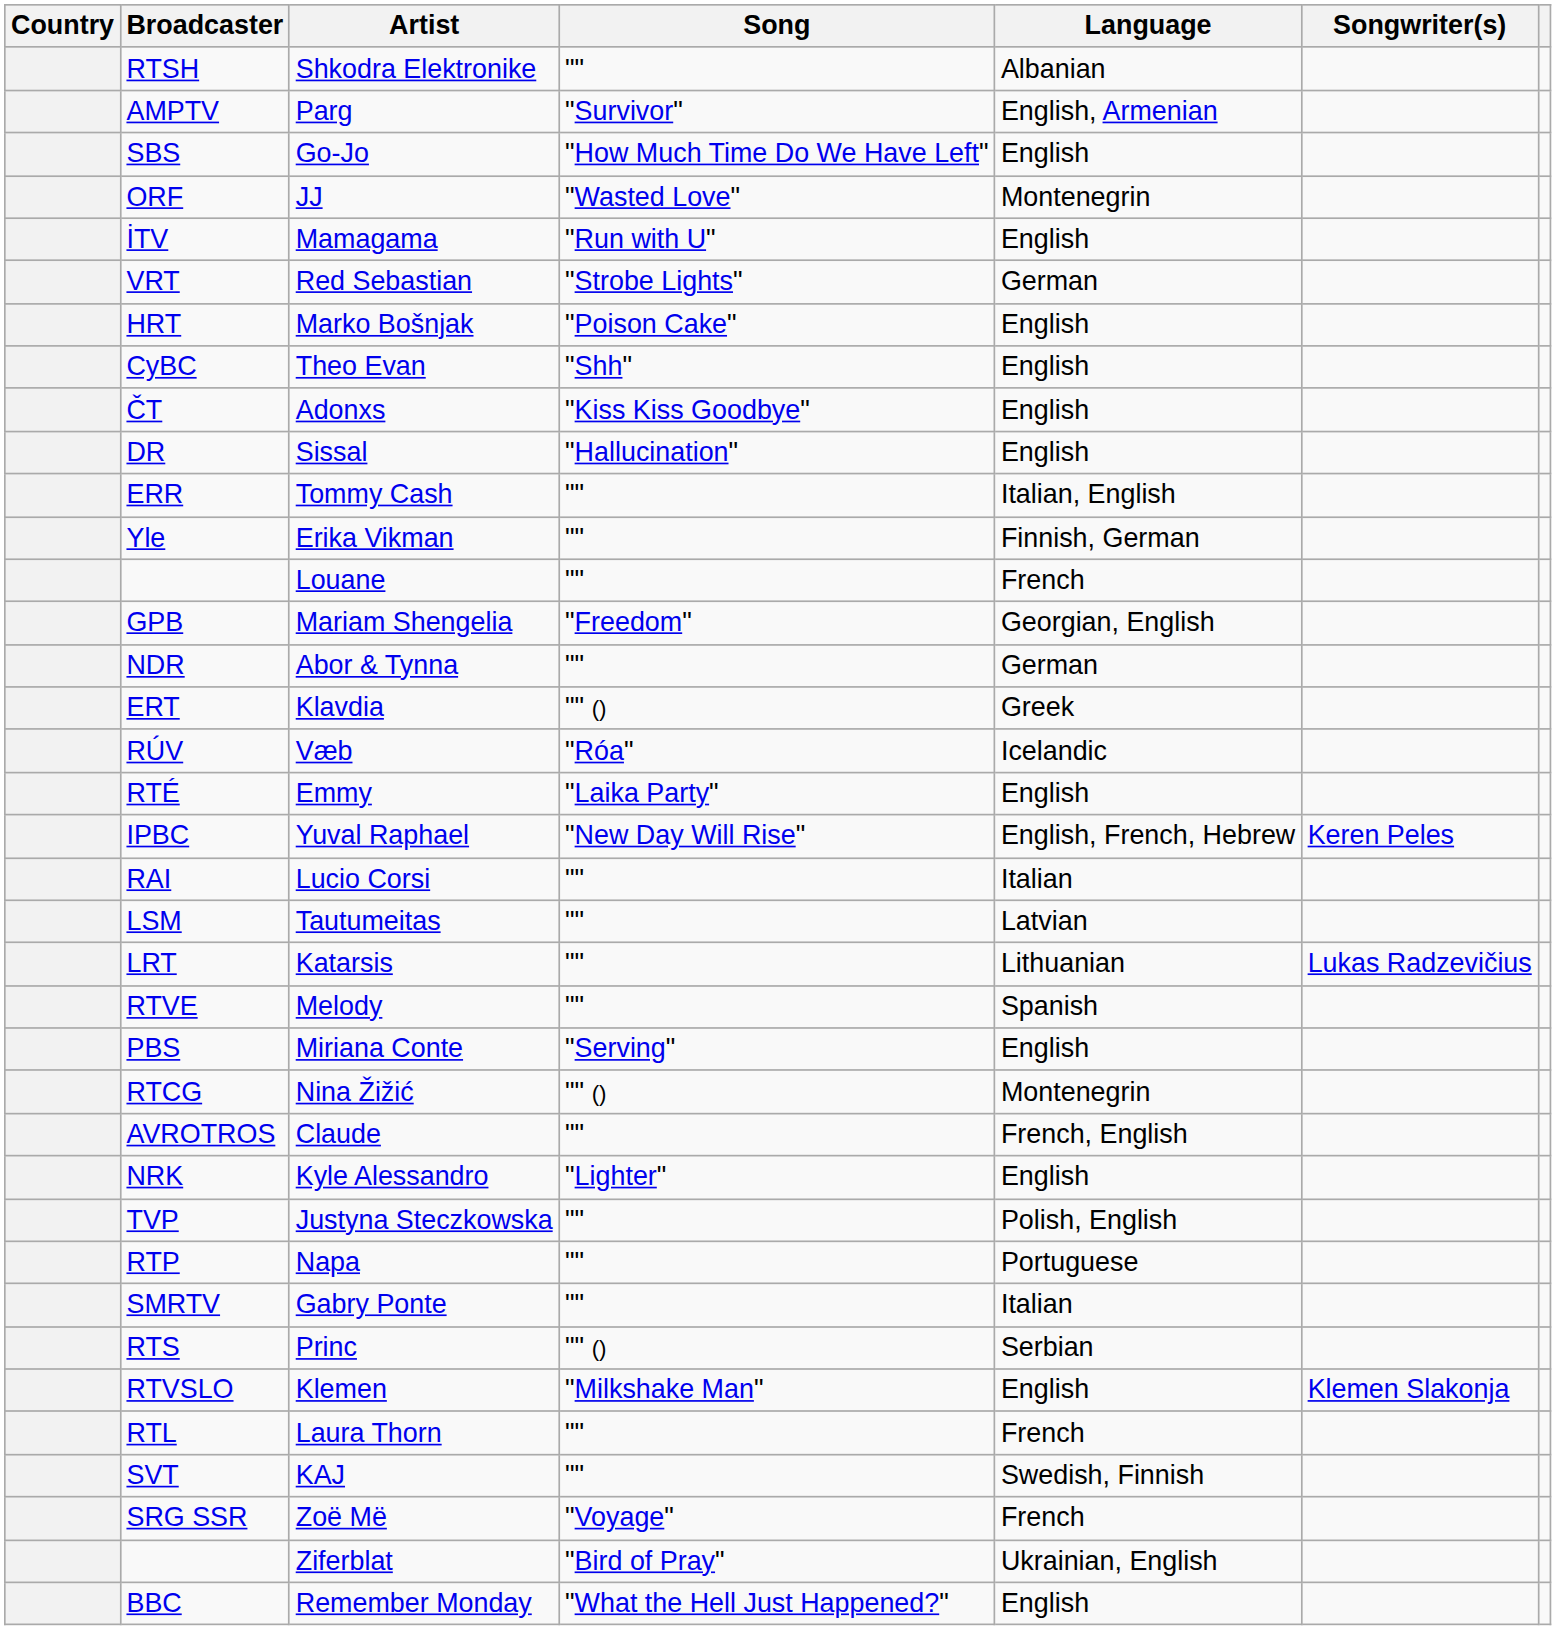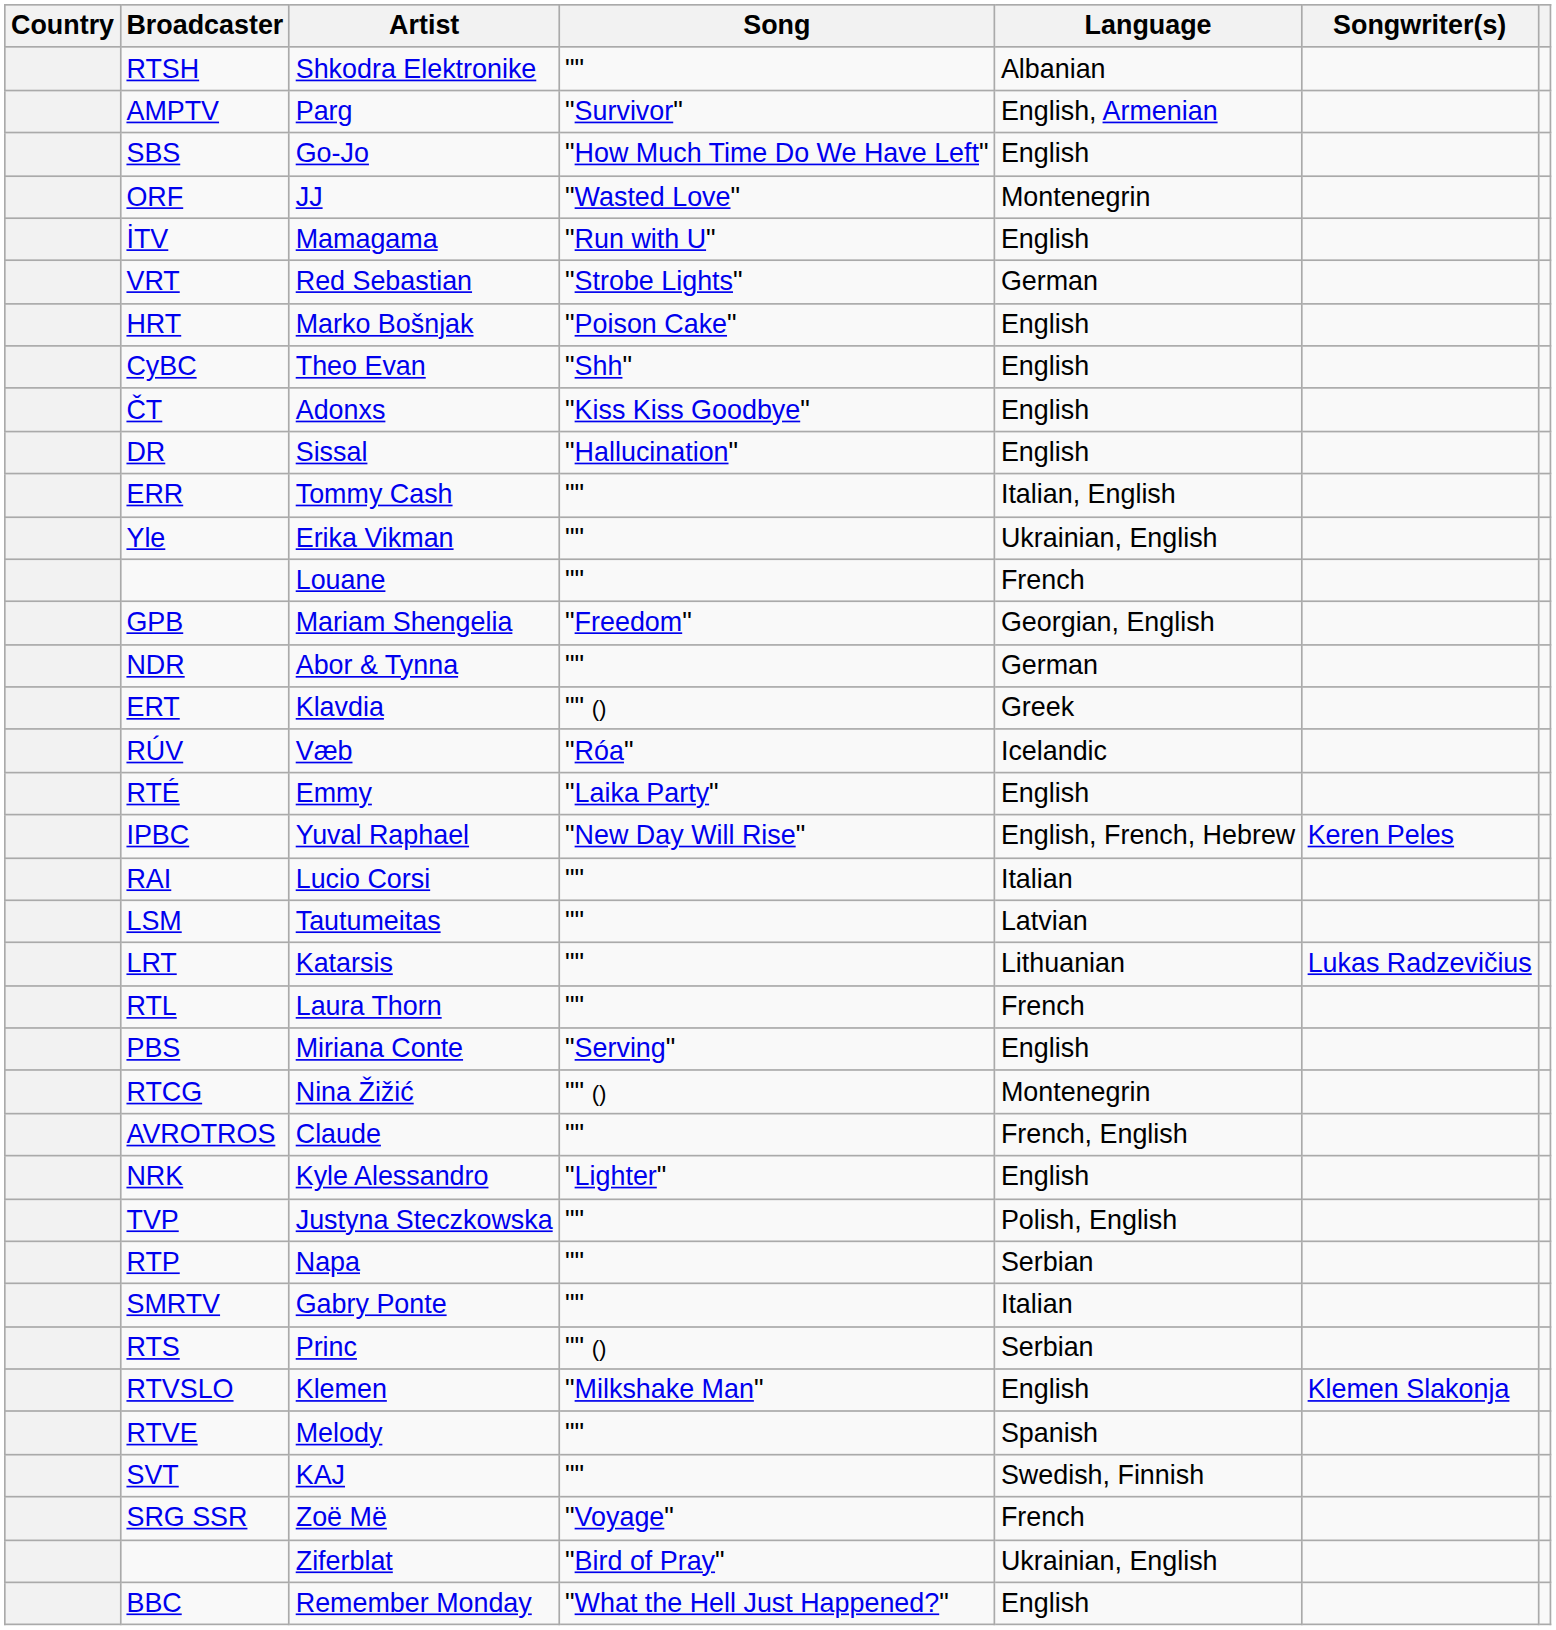Erika Vikman | Language: Finnish, German -> Ukrainian, English
rows swapped: Laura Thorn <-> Melody
Napa | Language: Portuguese -> Serbian
